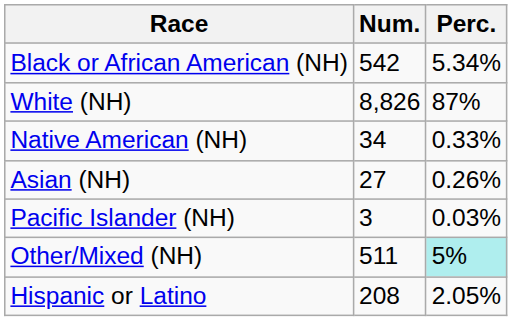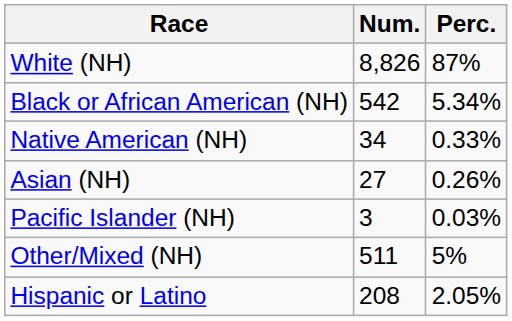rows swapped: White (NH) <-> Black or African American (NH)
Other/Mixed (NH) | Perc.: paleturquoise background -> no background
